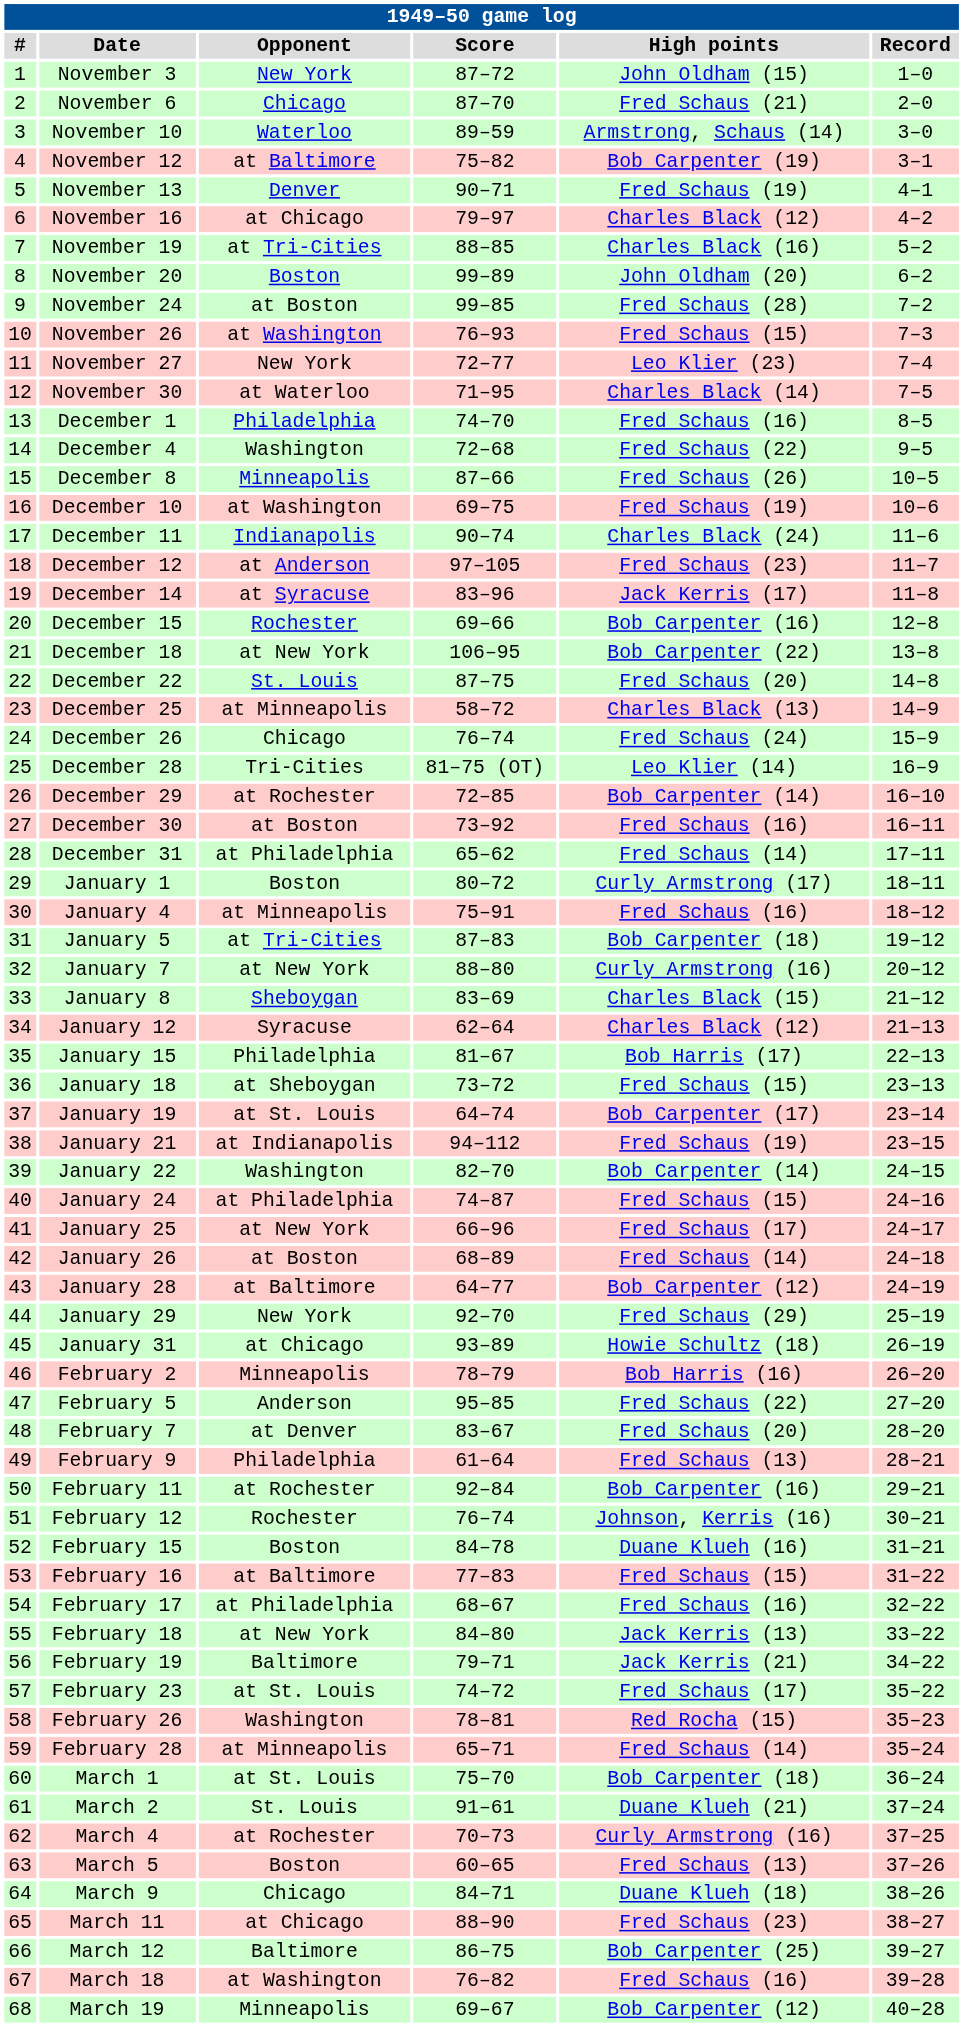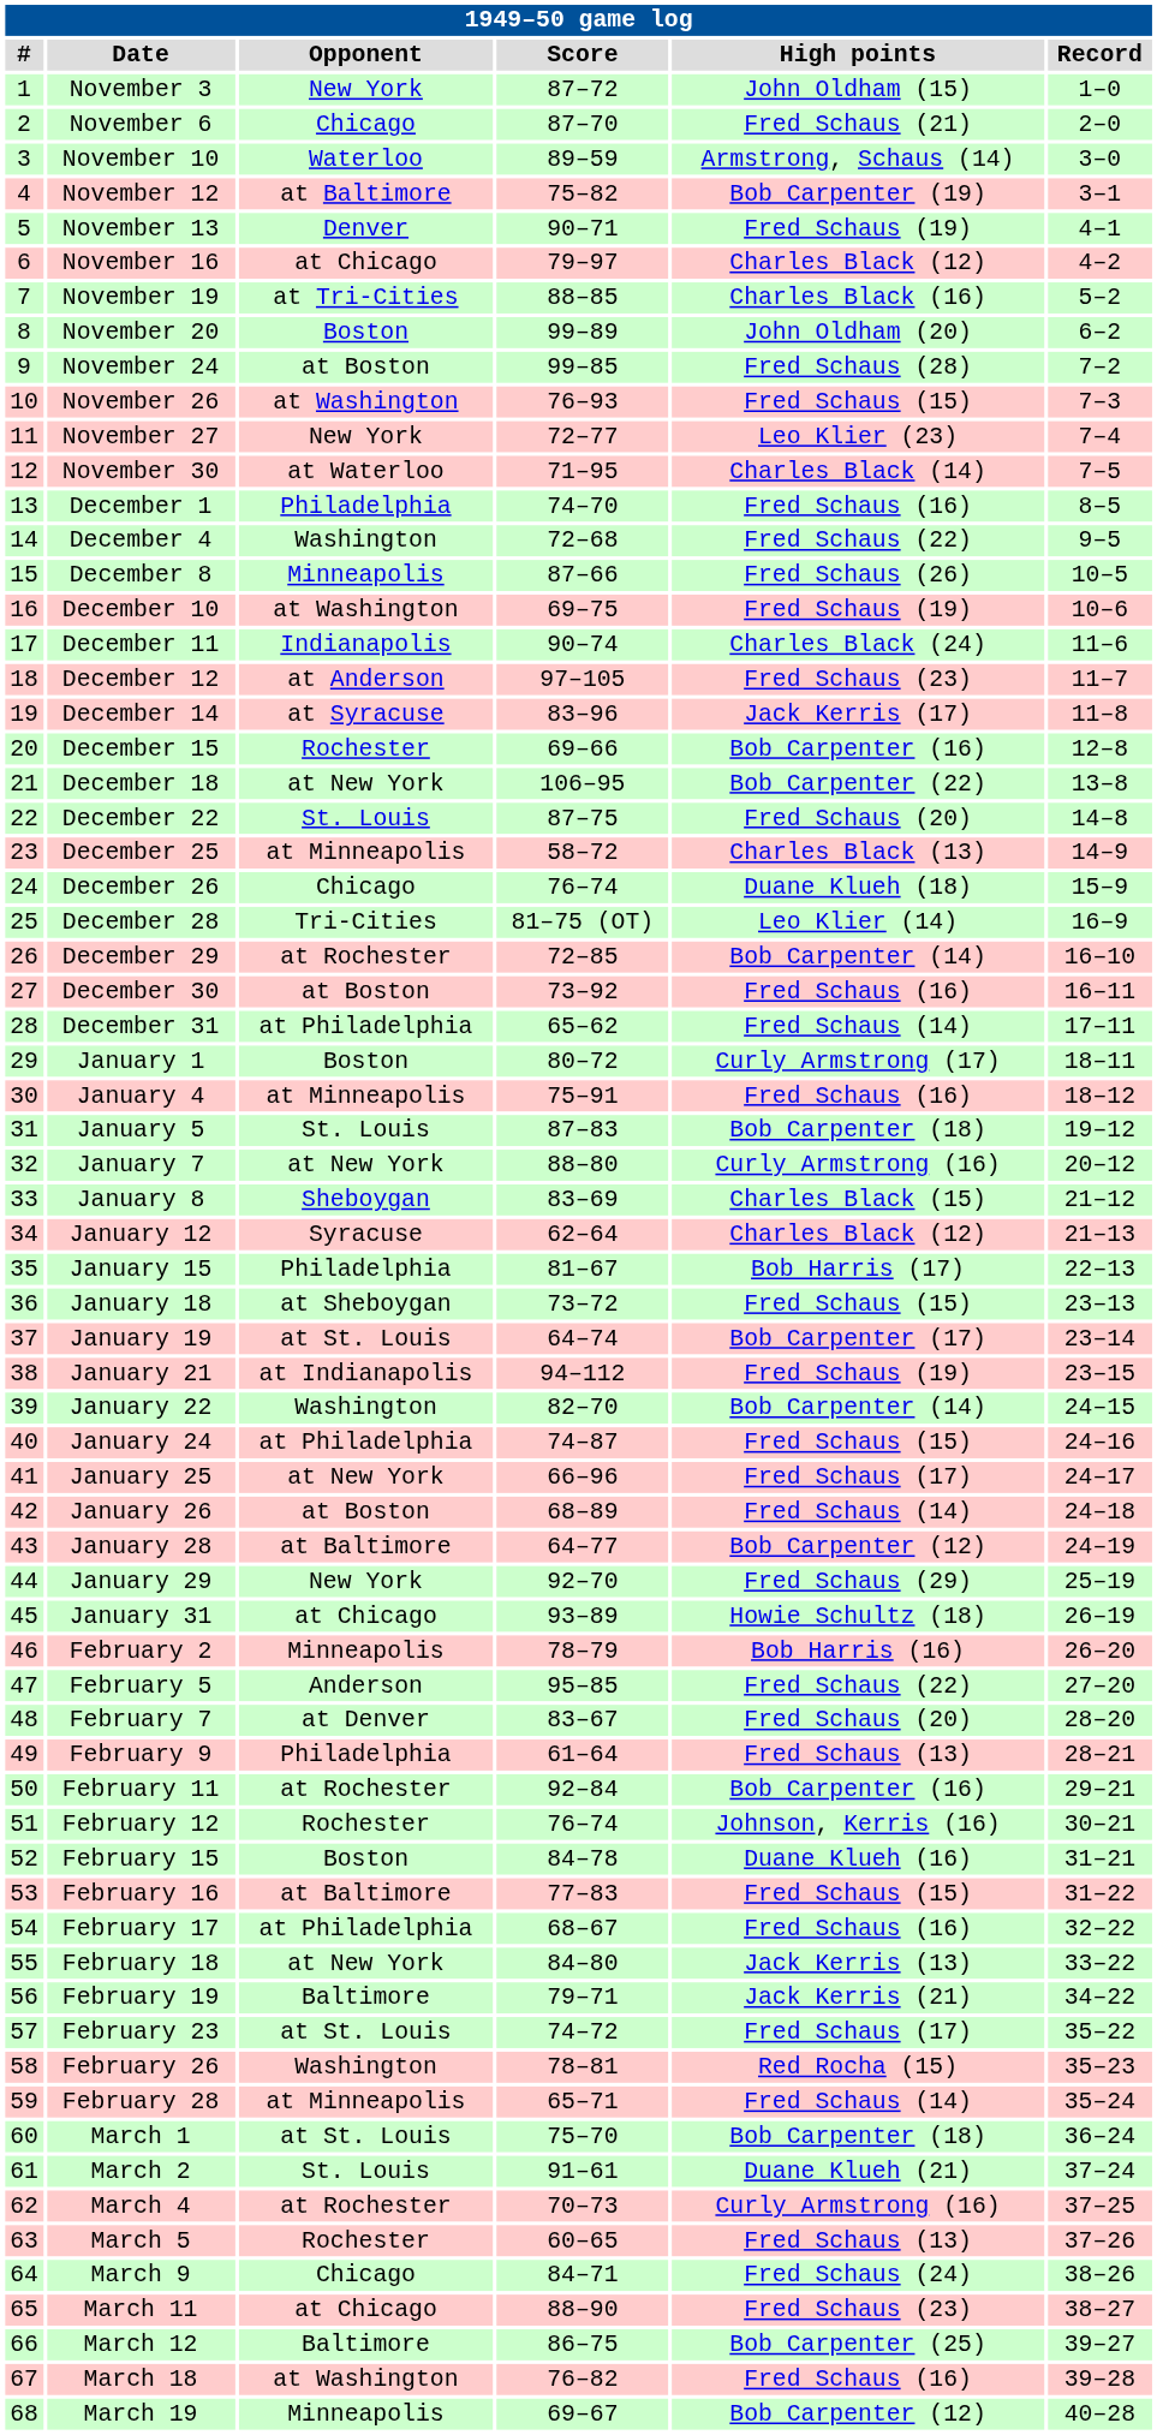December 26 | High points: Fred Schaus (24) -> Duane Klueh (18)
January 5 | Opponent: at Tri-Cities -> St. Louis
March 5 | Opponent: Boston -> Rochester
March 9 | High points: Duane Klueh (18) -> Fred Schaus (24)
